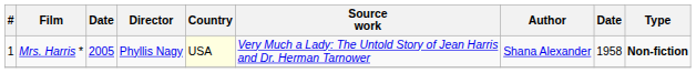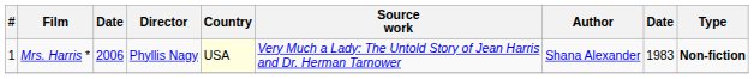Mrs. Harris * | column 3: 2005 -> 2006
Mrs. Harris * | column 8: 1958 -> 1983
